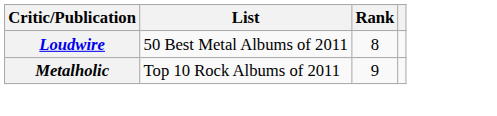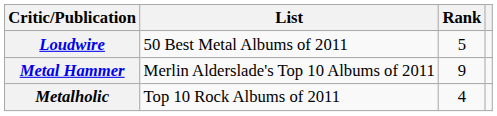Loudwire | Rank: 8 -> 5
+ row: Metal Hammer | Merlin Alderslade's Top 10 Albums of 2011 | 9
Metalholic | Rank: 9 -> 4
